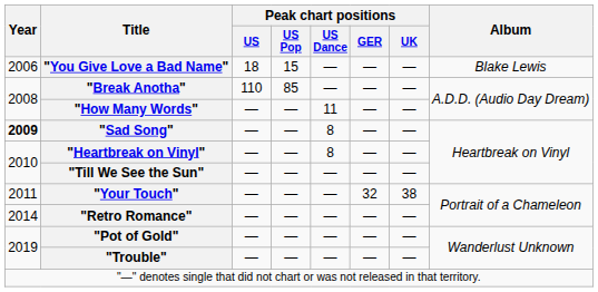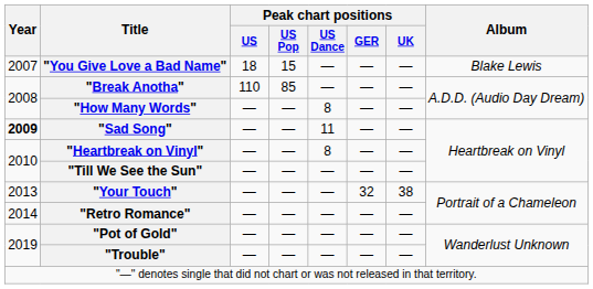"You Give Love a Bad Name" | Year: 2006 -> 2007
"How Many Words" | Peak chart positions / US Dance: 11 -> 8
"Sad Song" | Peak chart positions / US Dance: 8 -> 11
"Your Touch" | Year: 2011 -> 2013
